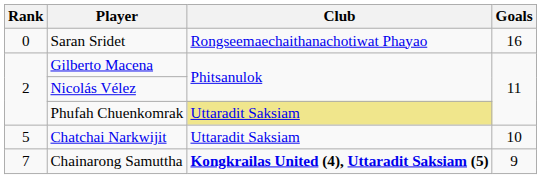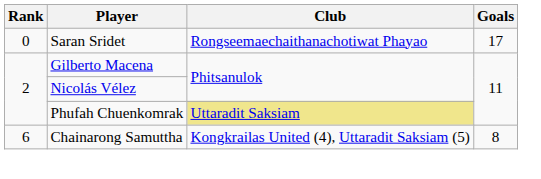Saran Sridet | Goals: 16 -> 17
- row: 5 | Chatchai Narkwijit | Uttaradit Saksiam | 10
Chainarong Samuttha | Rank: 7 -> 6
Chainarong Samuttha | Club: bold -> normal
Chainarong Samuttha | Goals: 9 -> 8
